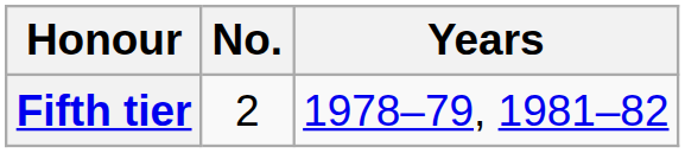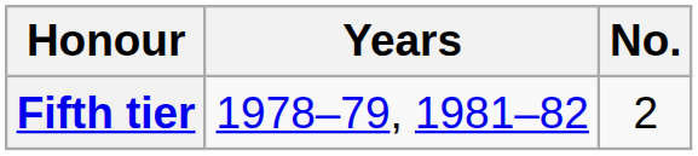columns swapped: No. <-> Years
